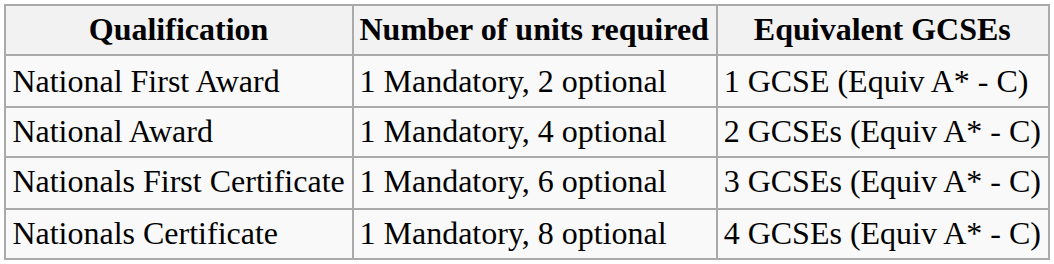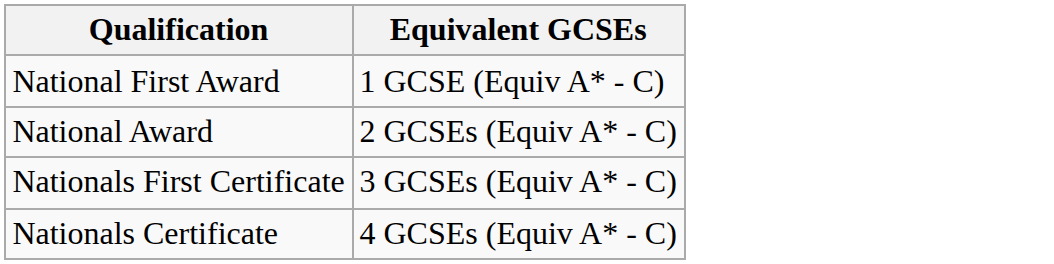- column: Number of units required | 1 Mandatory, 2 optional | 1 Mandatory, 4 optional | 1 Mandatory, 6 optional | 1 Mandatory, 8 optional
